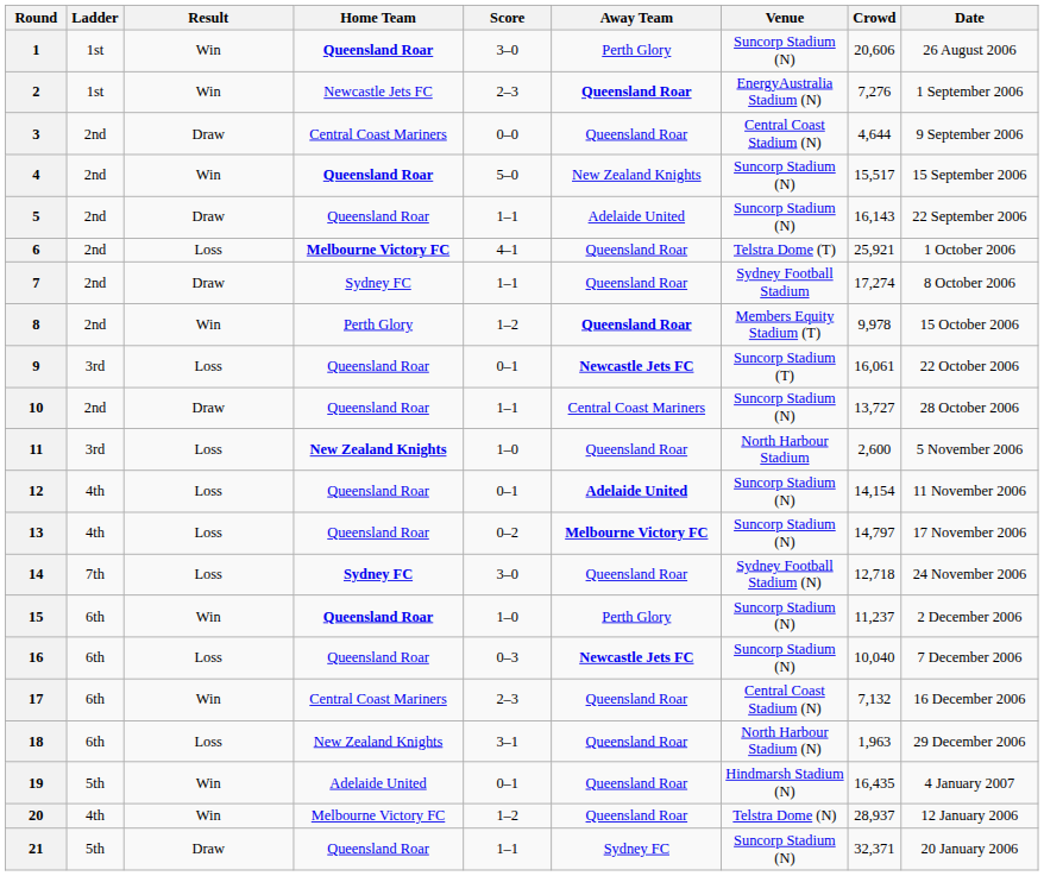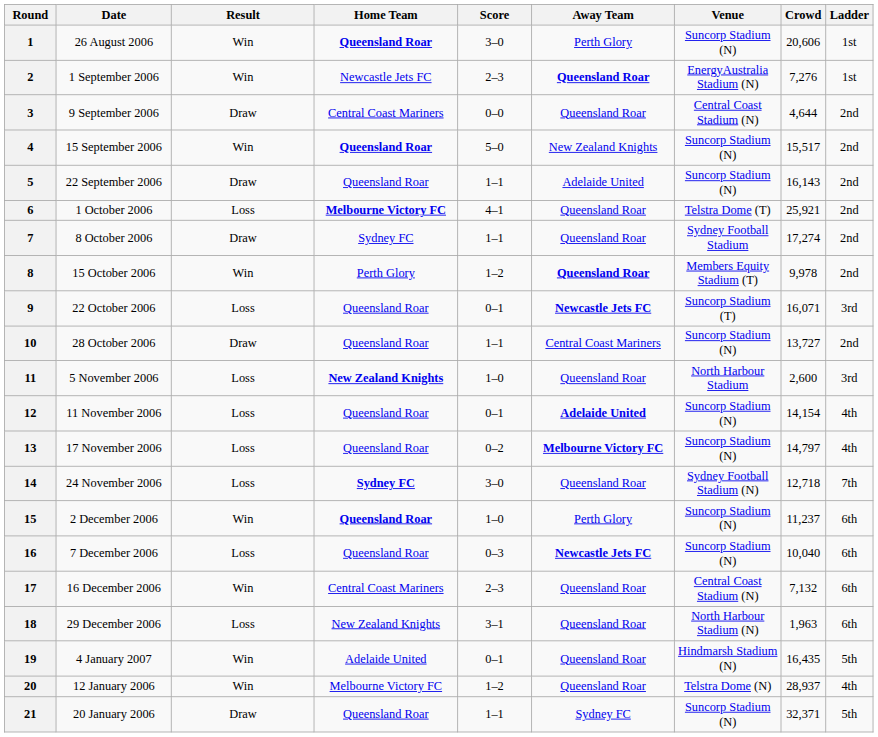columns swapped: Date <-> Ladder
9 | Crowd: 16,061 -> 16,071
